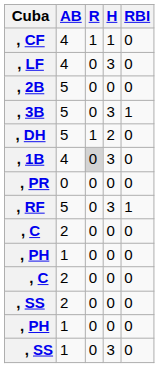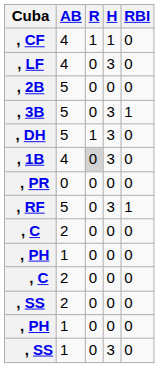, DH | H: 2 -> 3
